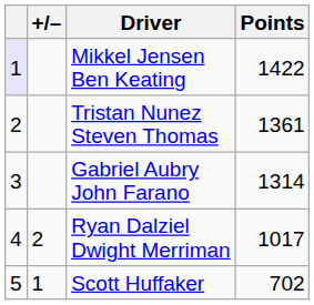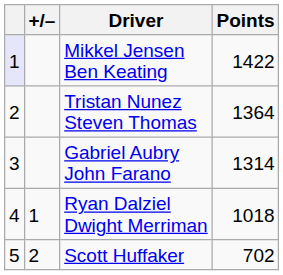Tristan Nunez Steven Thomas | Points: 1361 -> 1364
Ryan Dalziel Dwight Merriman | +/–: 2 -> 1
Ryan Dalziel Dwight Merriman | Points: 1017 -> 1018
Scott Huffaker | +/–: 1 -> 2
